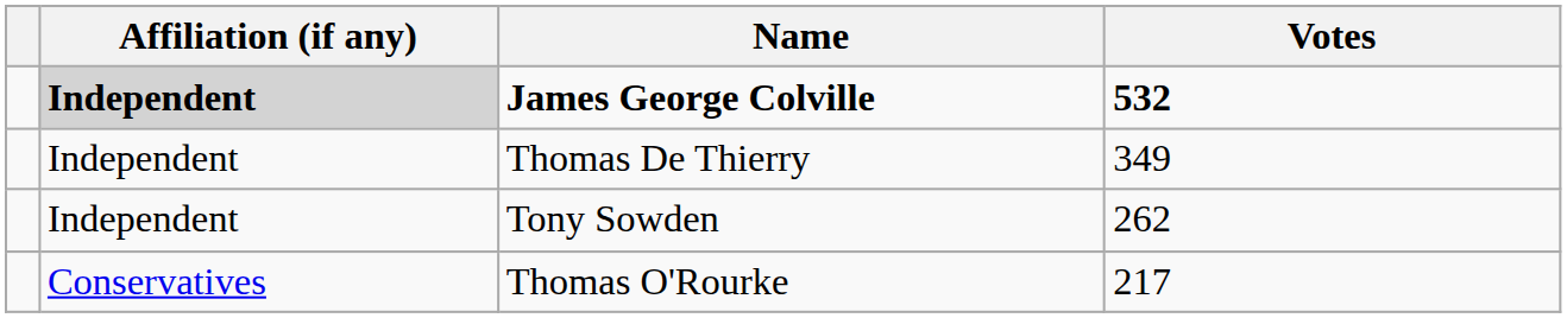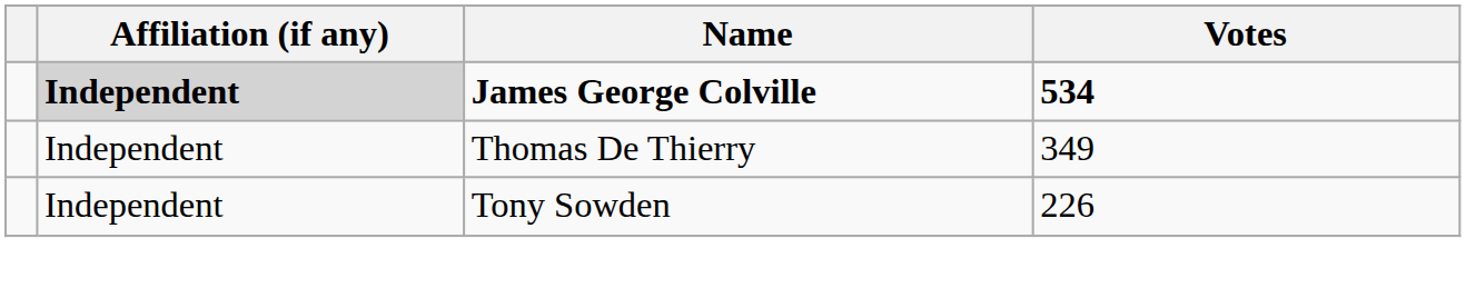James George Colville | Votes: 532 -> 534
Tony Sowden | Votes: 262 -> 226
- row: Conservatives | Thomas O'Rourke | 217
